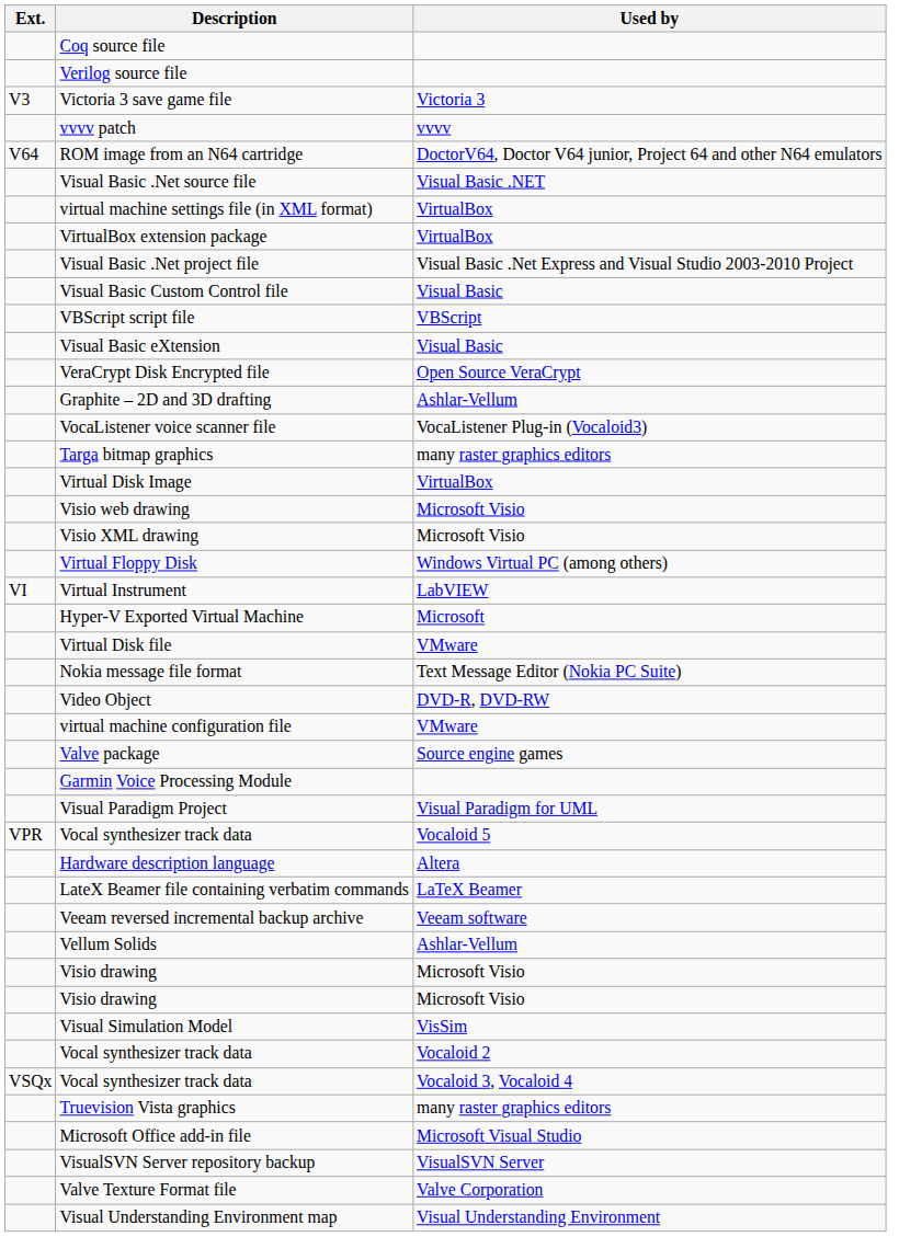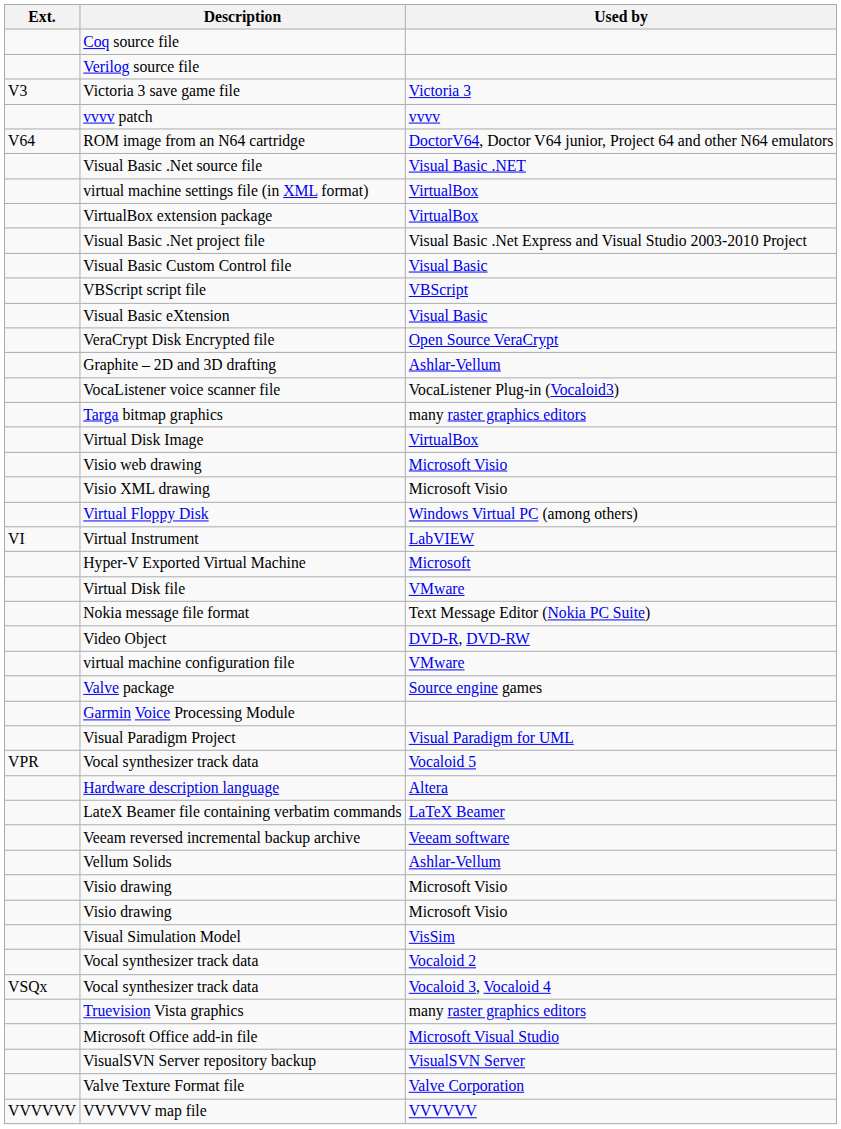- row: Visual Understanding Environment map | Visual Understanding Environment
+ row: VVVVVV | VVVVVV map file | VVVVVV
